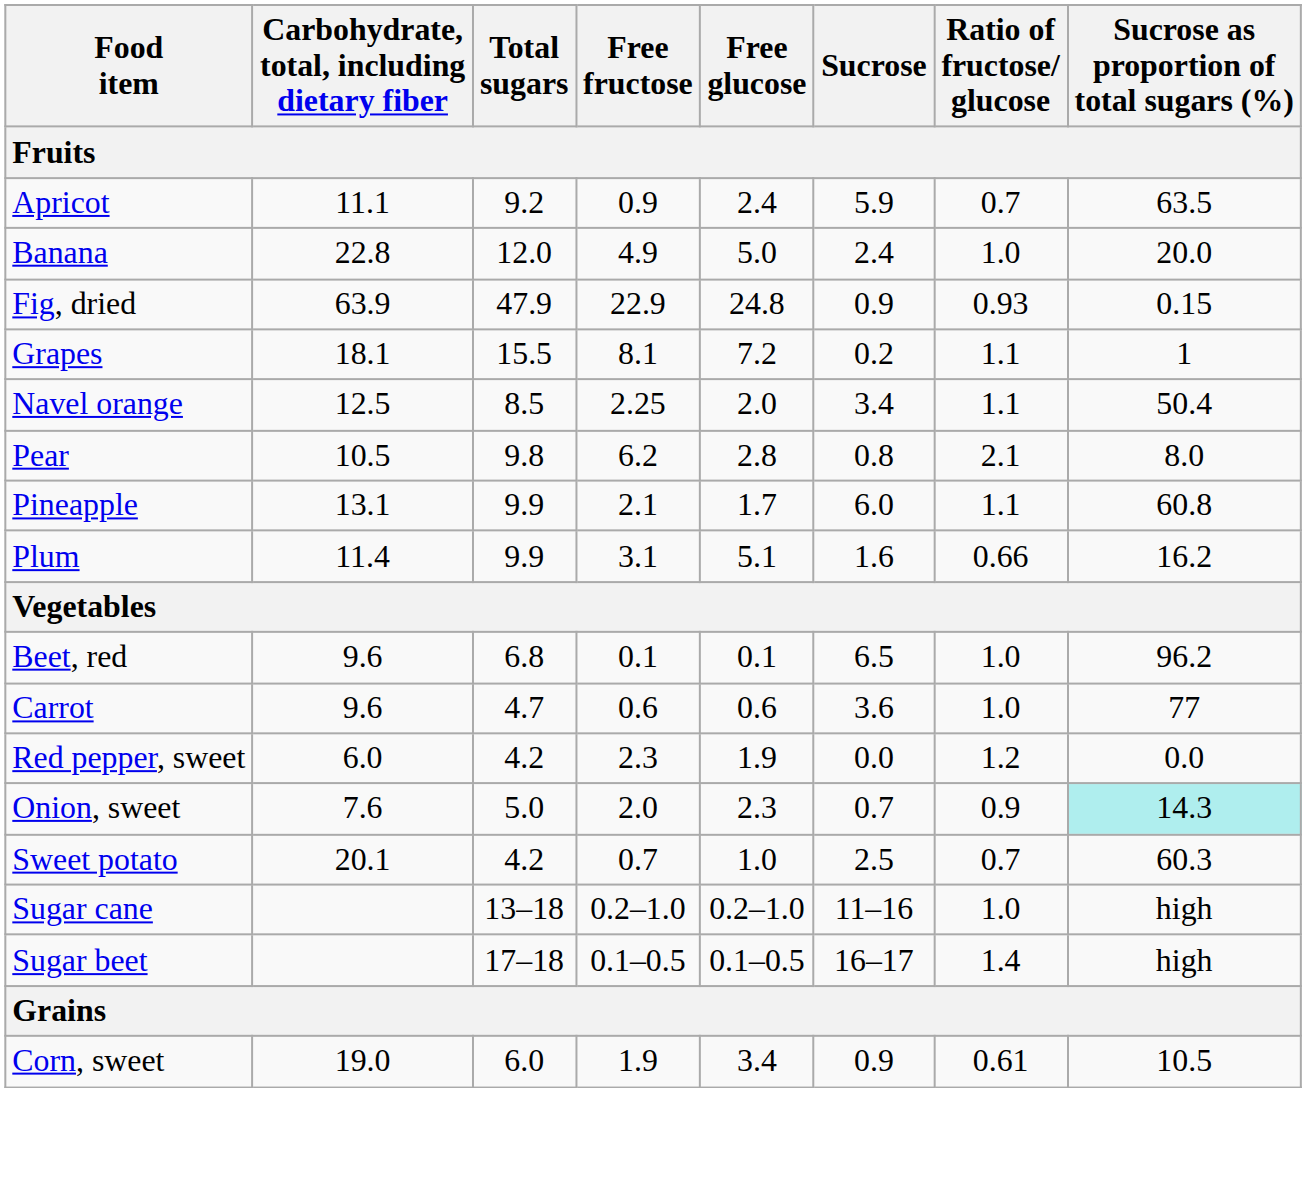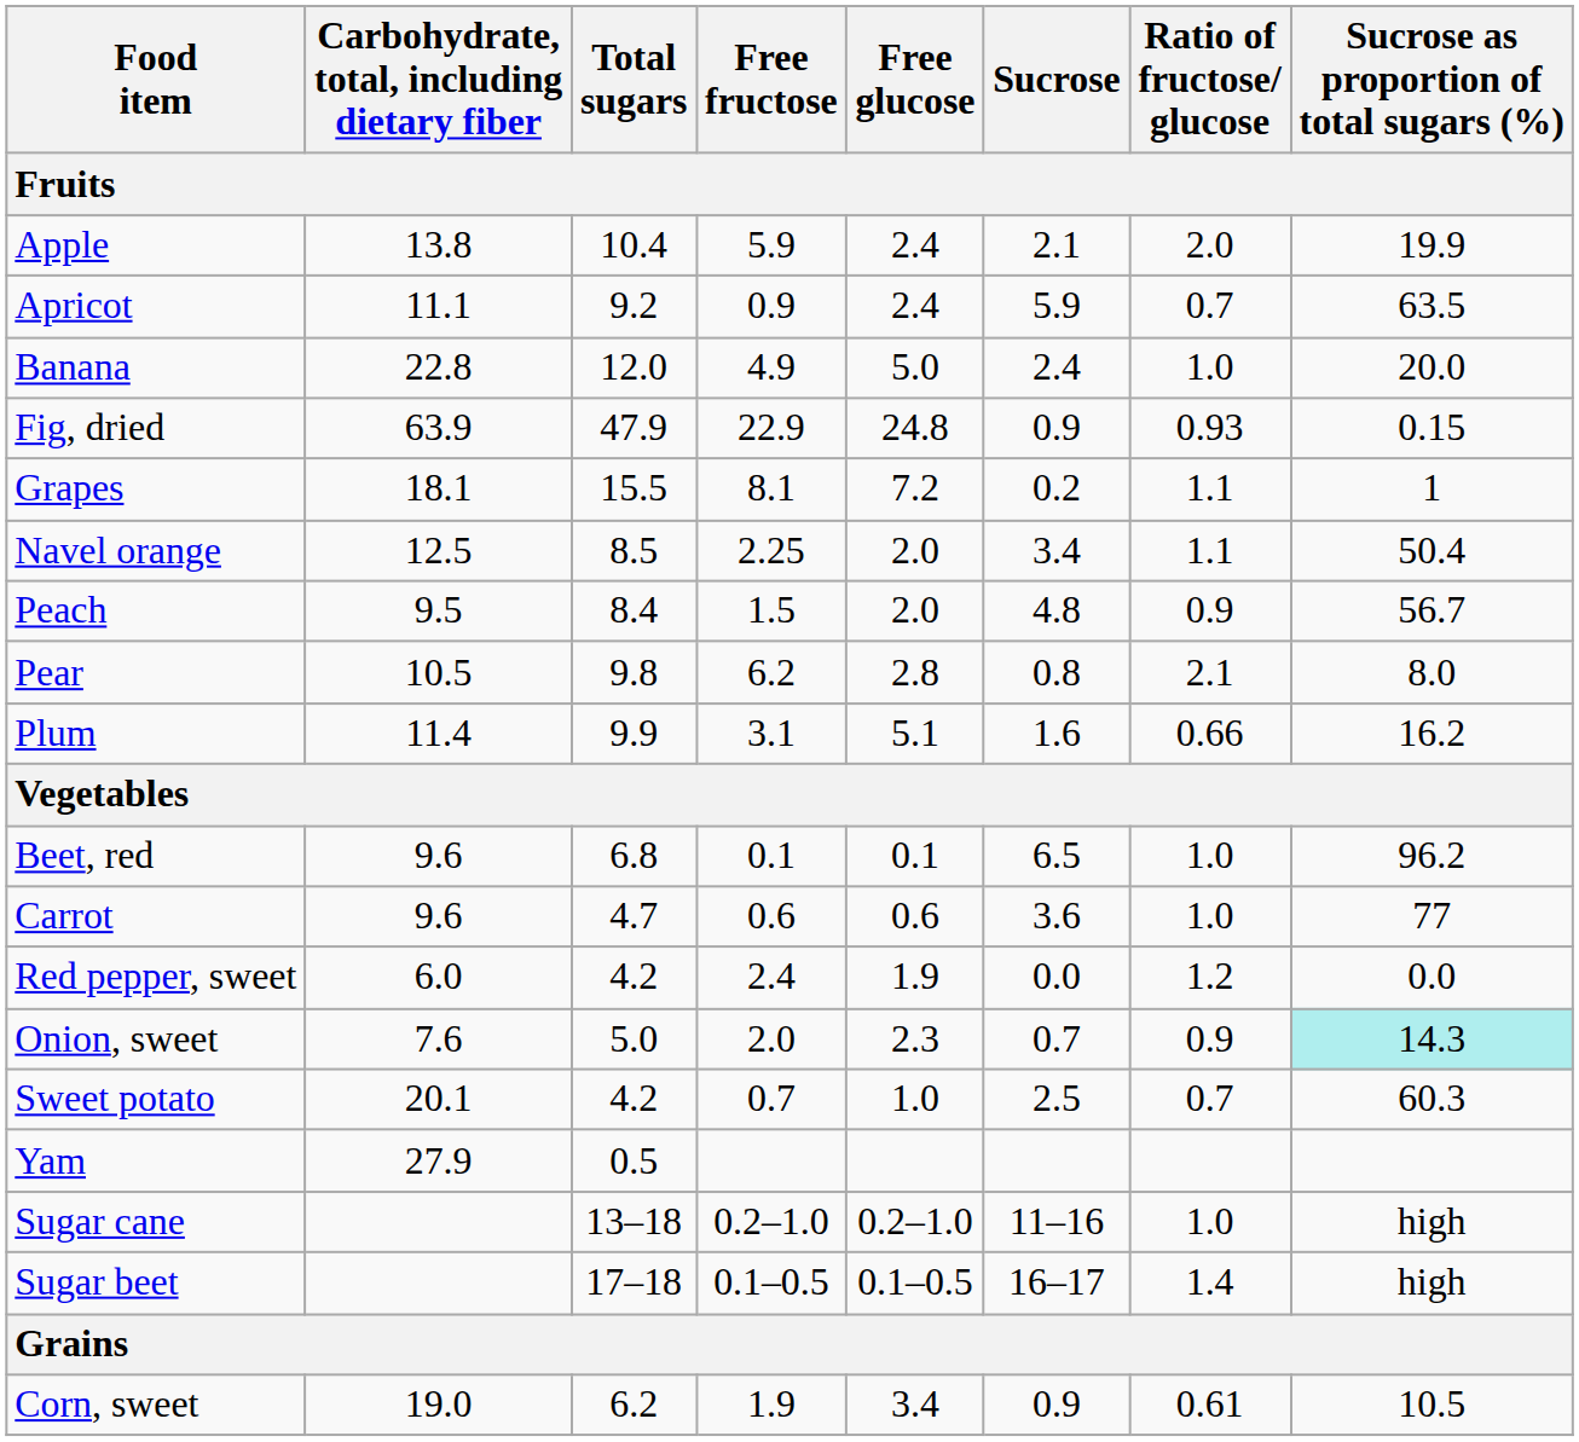+ row: Apple | 13.8 | 10.4 | 5.9 | 2.4 | 2.1 | 2.0 | 19.9
+ row: Peach | 9.5 | 8.4 | 1.5 | 2.0 | 4.8 | 0.9 | 56.7
- row: Pineapple | 13.1 | 9.9 | 2.1 | 1.7 | 6.0 | 1.1 | 60.8
Red pepper, sweet | Free fructose: 2.3 -> 2.4
+ row: Yam | 27.9 | 0.5
Corn, sweet | Total sugars: 6.0 -> 6.2
